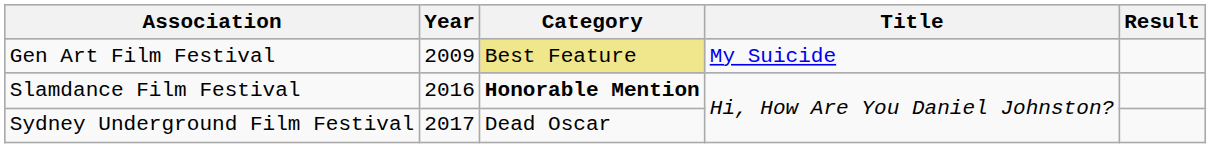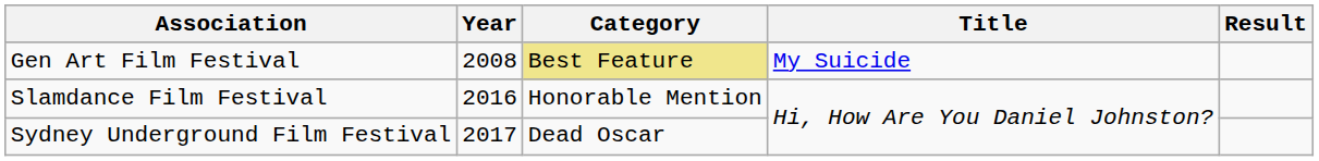Gen Art Film Festival | Year: 2009 -> 2008
Slamdance Film Festival | Category: bold -> normal
